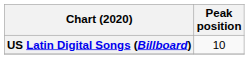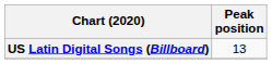US Latin Digital Songs (Billboard) | Peak position: 10 -> 13
